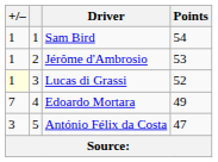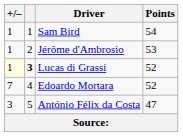Lucas di Grassi | column 2: normal -> bold
Edoardo Mortara | Points: 49 -> 52
